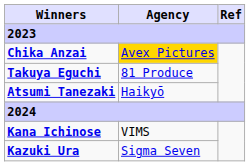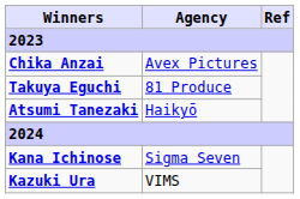Chika Anzai | Agency: gold background -> no background
Kana Ichinose | Agency: VIMS -> Sigma Seven
Kazuki Ura | Agency: Sigma Seven -> VIMS
